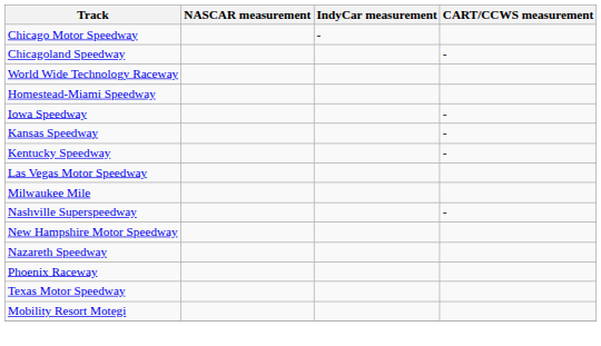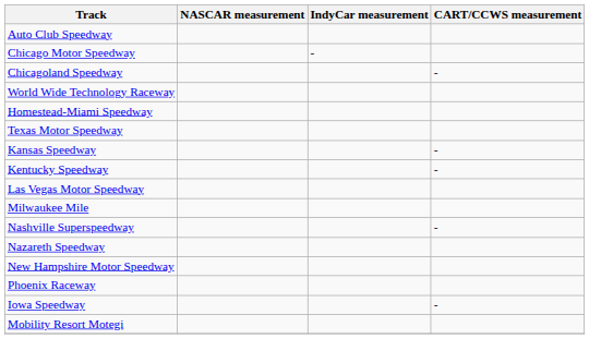+ row: Auto Club Speedway
rows swapped: Iowa Speedway <-> Texas Motor Speedway
rows swapped: Nazareth Speedway <-> New Hampshire Motor Speedway
